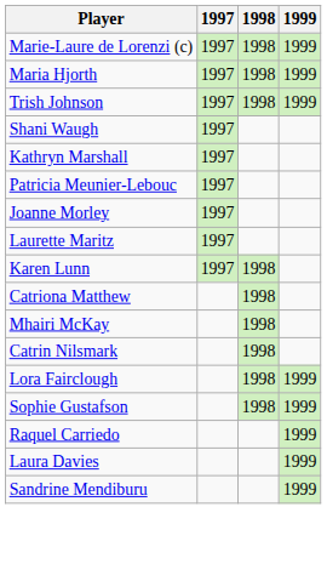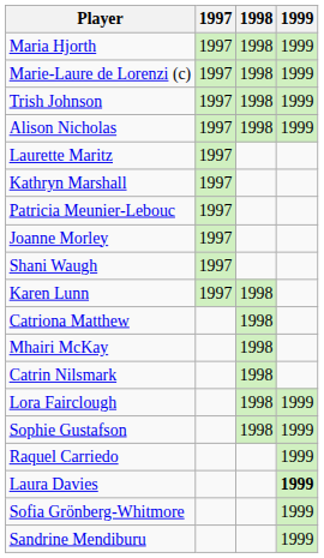rows swapped: Marie-Laure de Lorenzi (c) <-> Maria Hjorth
+ row: Alison Nicholas | 1997 | 1998 | 1999
rows swapped: Laurette Maritz <-> Shani Waugh
Laura Davies | 1999: normal -> bold
+ row: Sofia Grönberg-Whitmore | 1999
